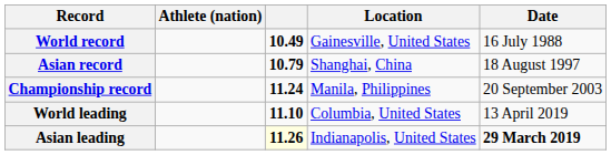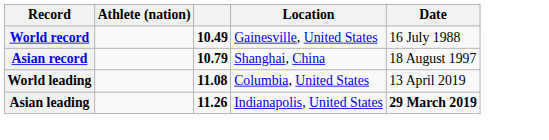- row: Championship record | 11.24 | Manila, Philippines | 20 September 2003
World leading | column 3: 11.10 -> 11.08
Asian leading | column 3: lightyellow background -> no background
